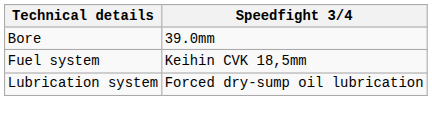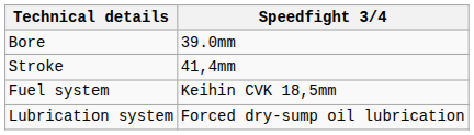+ row: Stroke | 41,4mm
